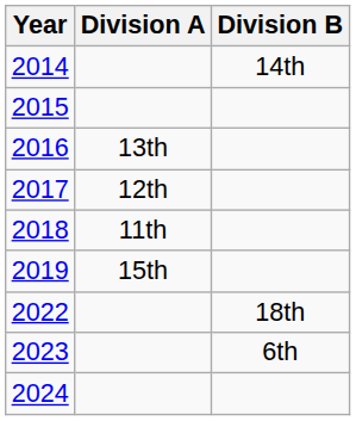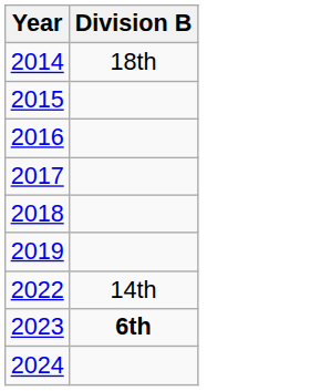- column: Division A | 13th | 12th | 11th | 15th
2014 | Division B: 14th -> 18th
2022 | Division B: 18th -> 14th
2023 | Division B: normal -> bold
